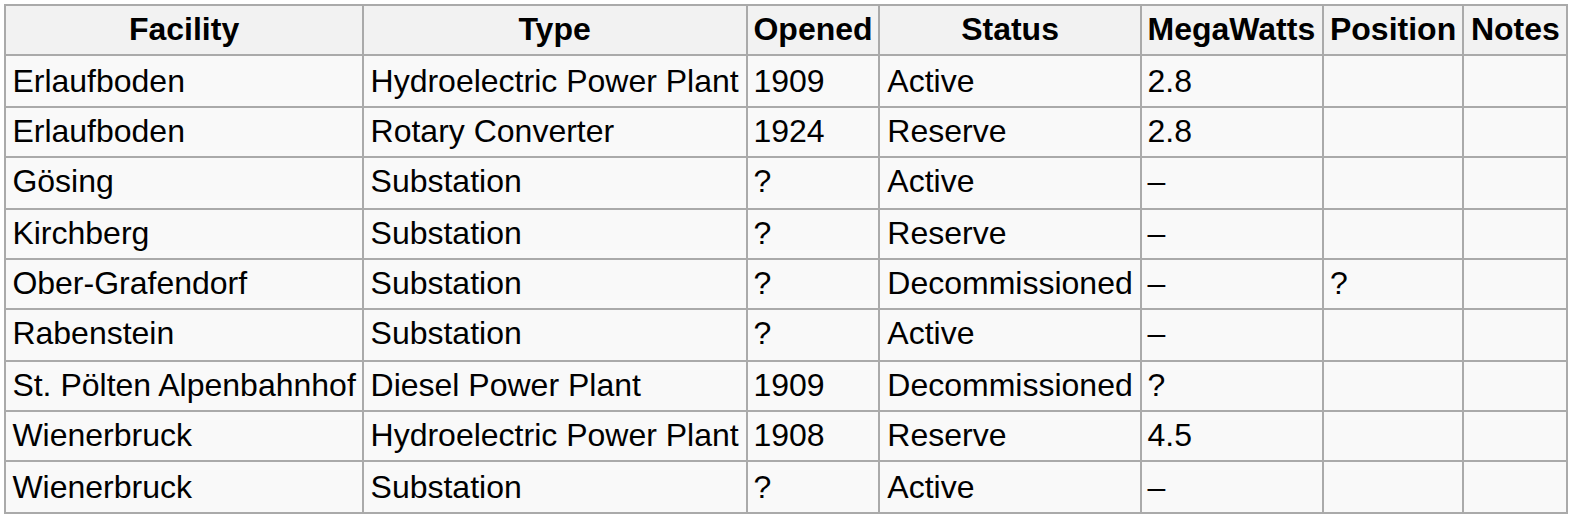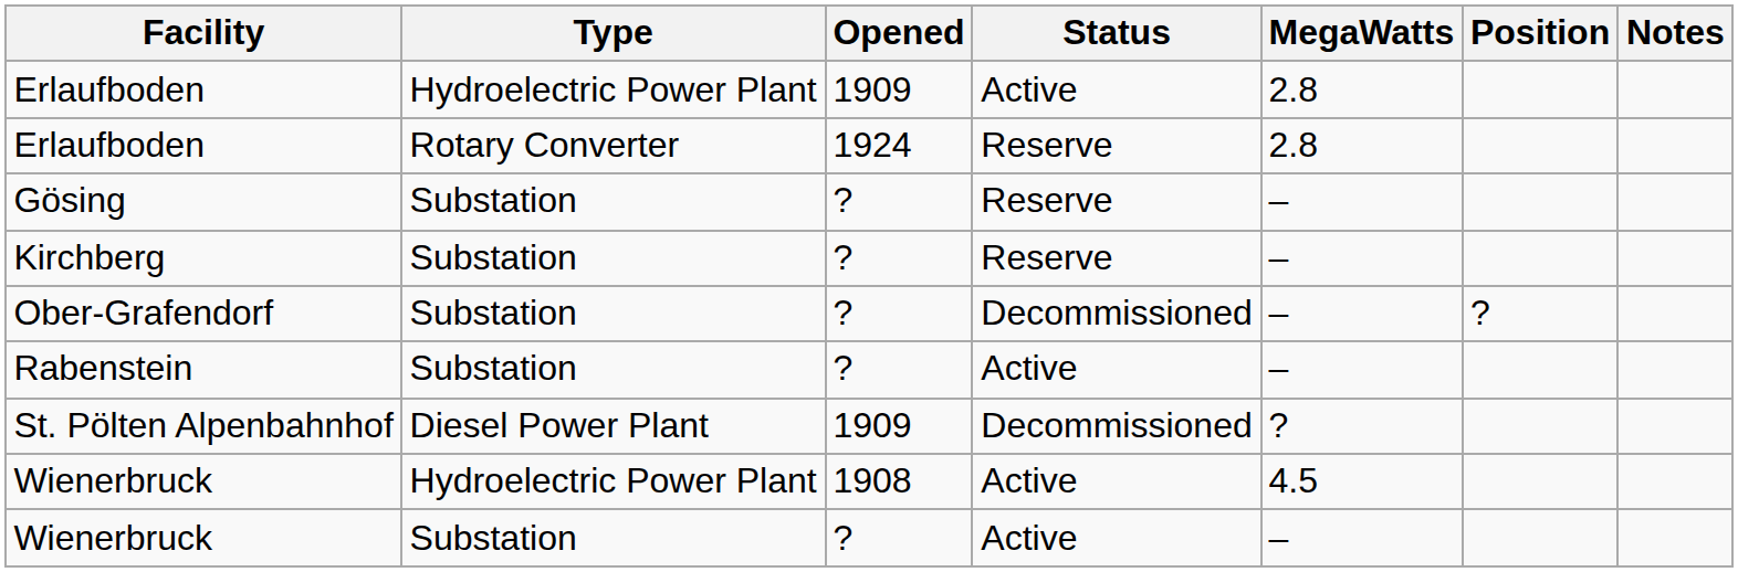Gösing | Status: Active -> Reserve
Wienerbruck / Hydroelectric Power Plant | Status: Reserve -> Active
